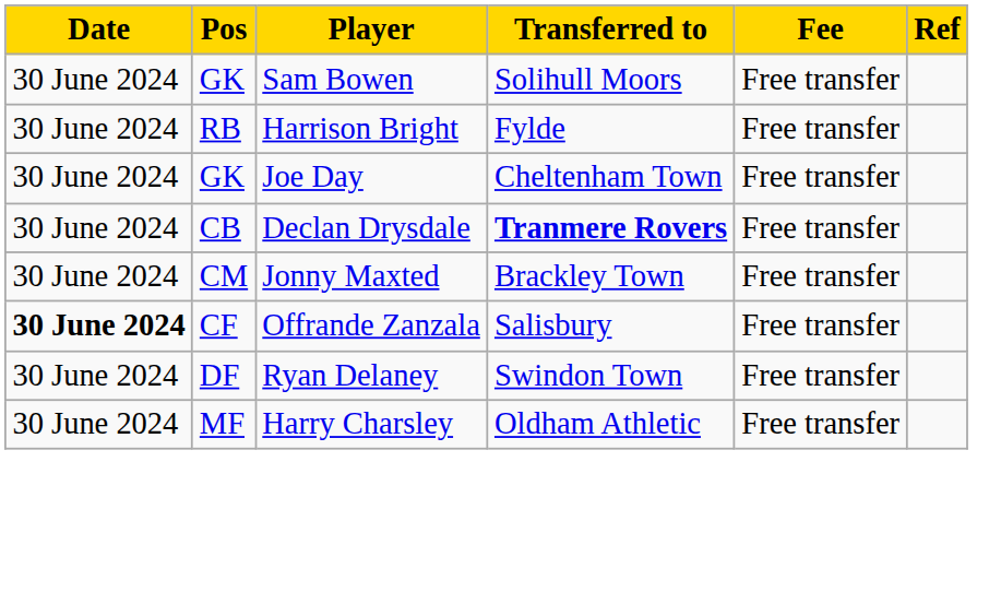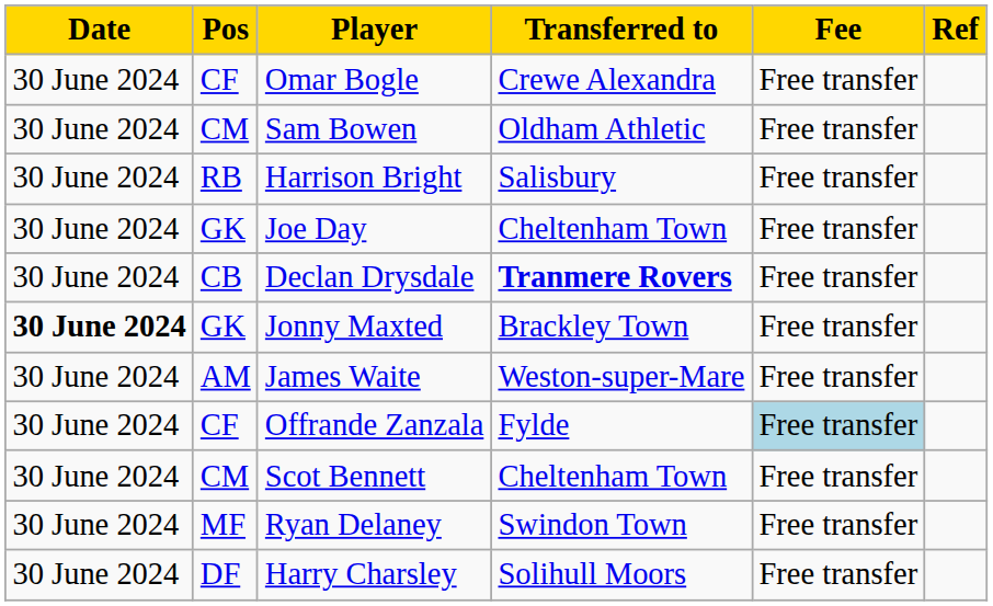+ row: 30 June 2024 | CF | Omar Bogle | Crewe Alexandra | Free transfer
Sam Bowen | Pos: GK -> CM
Sam Bowen | Transferred to: Solihull Moors -> Oldham Athletic
Harrison Bright | Transferred to: Fylde -> Salisbury
Jonny Maxted | Date: normal -> bold
Jonny Maxted | Pos: CM -> GK
+ row: 30 June 2024 | AM | James Waite | Weston-super-Mare | Free transfer
Offrande Zanzala | Date: bold -> normal
Offrande Zanzala | Transferred to: Salisbury -> Fylde
Offrande Zanzala | Fee: no background -> lightblue background
+ row: 30 June 2024 | CM | Scot Bennett | Cheltenham Town | Free transfer
Ryan Delaney | Pos: DF -> MF
Harry Charsley | Pos: MF -> DF
Harry Charsley | Transferred to: Oldham Athletic -> Solihull Moors
